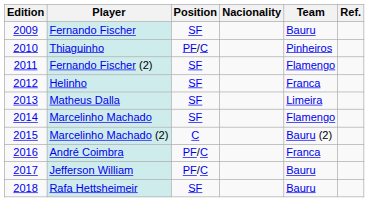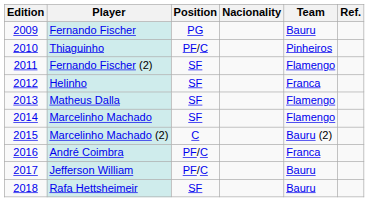Fernando Fischer | Position: SF -> PG
Matheus Dalla | Team: Limeira -> Flamengo
